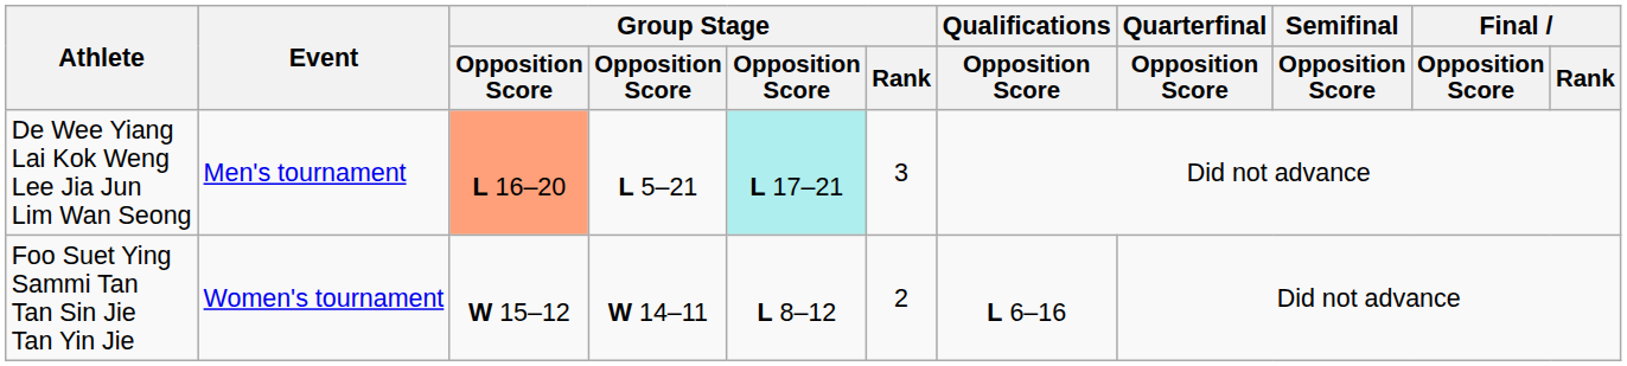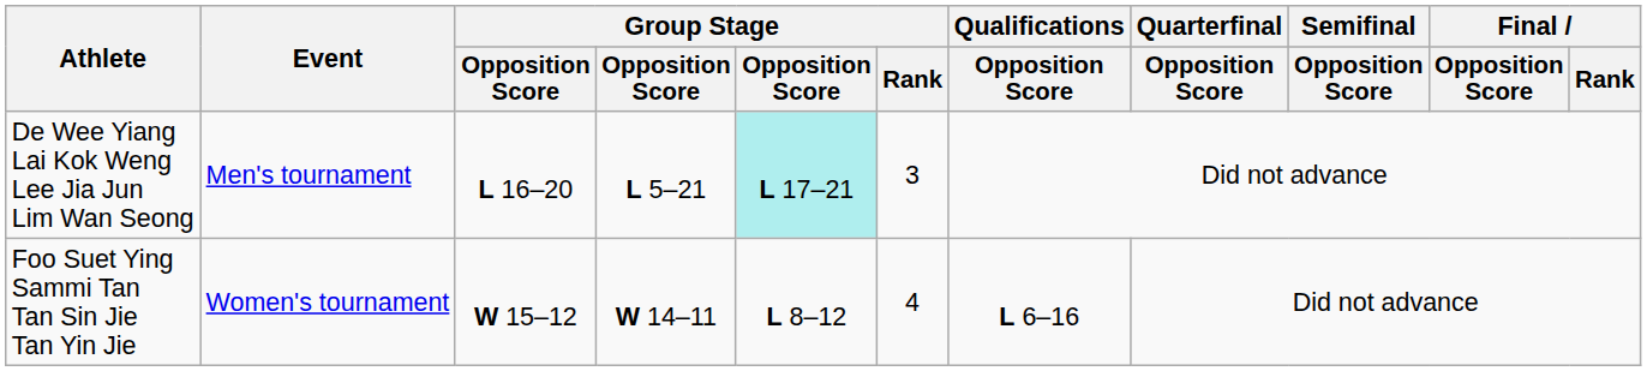De Wee Yiang Lai Kok Weng Lee Jia Jun Lim Wan Seong | column 3: lightsalmon background -> no background
Foo Suet Ying Sammi Tan Tan Sin Jie Tan Yin Jie | Group Stage / Rank: 2 -> 4
